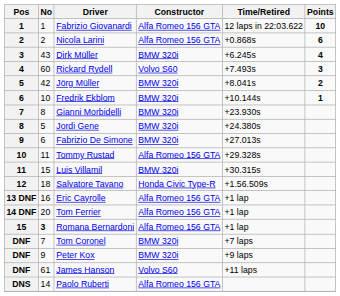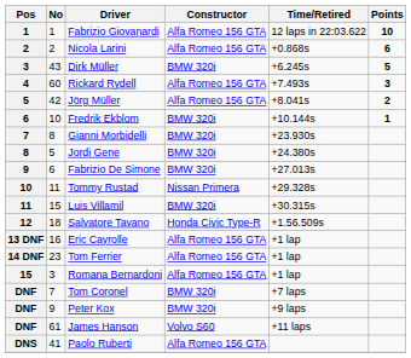Dirk Müller | Points: 4 -> 5
Rickard Rydell | Constructor: Volvo S60 -> Alfa Romeo 156 GTA
Jörg Müller | Constructor: BMW 320i -> Alfa Romeo 156 GTA
Tommy Rustad | Constructor: Alfa Romeo 156 GTA -> Nissan Primera
Tom Ferrier | No: 20 -> 23
Romana Bernardoni | No: bold -> normal
Paolo Ruberti | No: 14 -> 41
